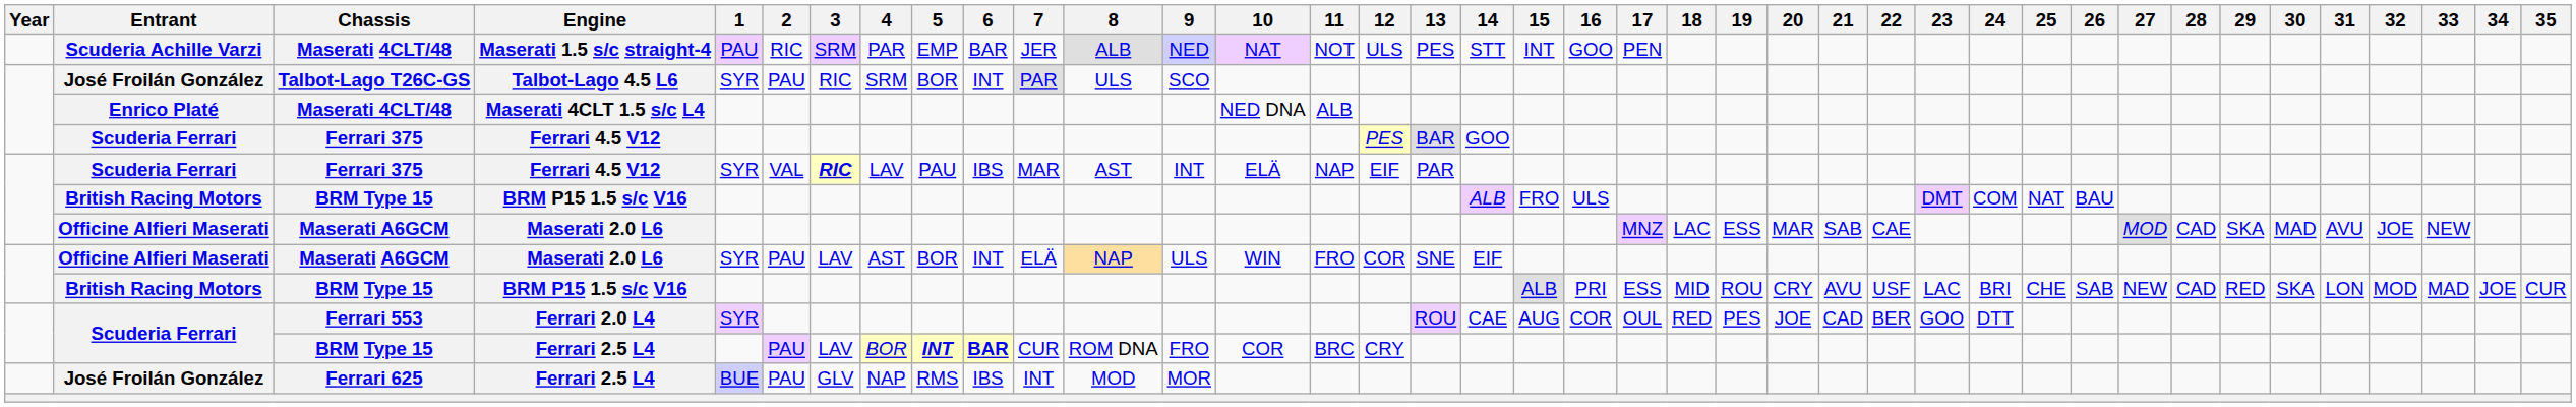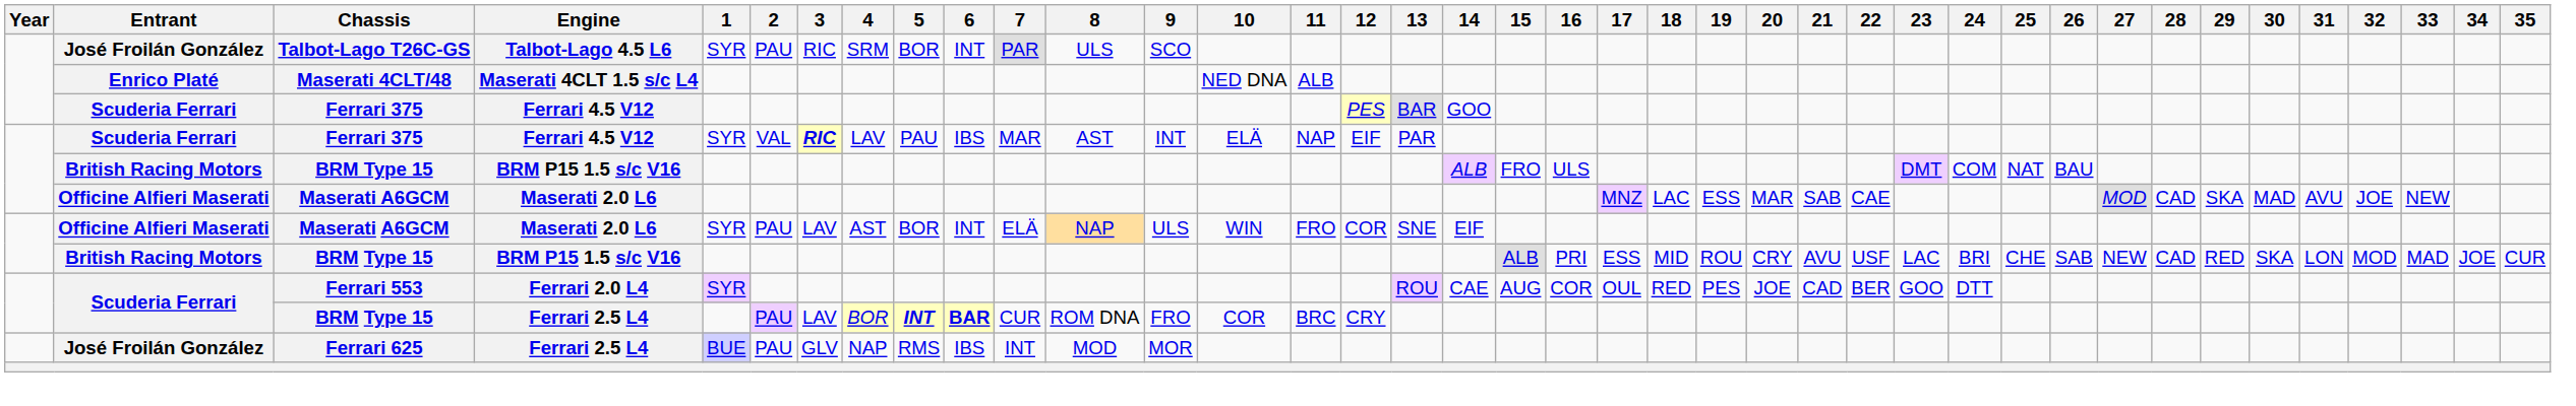- row: Scuderia Achille Varzi | Maserati 4CLT/48 | Maserati 1.5 s/c straight-4 | PAU | RIC | SRM | PAR | EMP | BAR | JER | ALB | NED | NAT | NOT | ULS | PES | STT | INT | GOO | PEN
